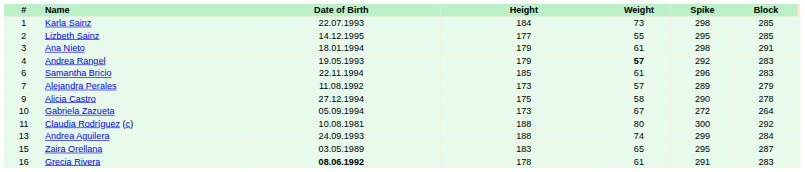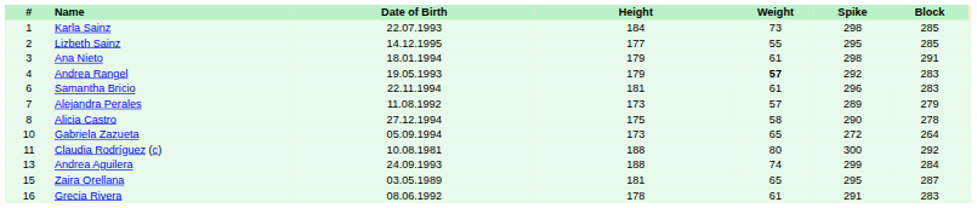Samantha Bricio | Height: 185 -> 181
Alicia Castro | #: 9 -> 8
Gabriela Zazueta | Weight: 67 -> 65
Zaira Orellana | Height: 183 -> 181
Grecia Rivera | Date of Birth: bold -> normal
